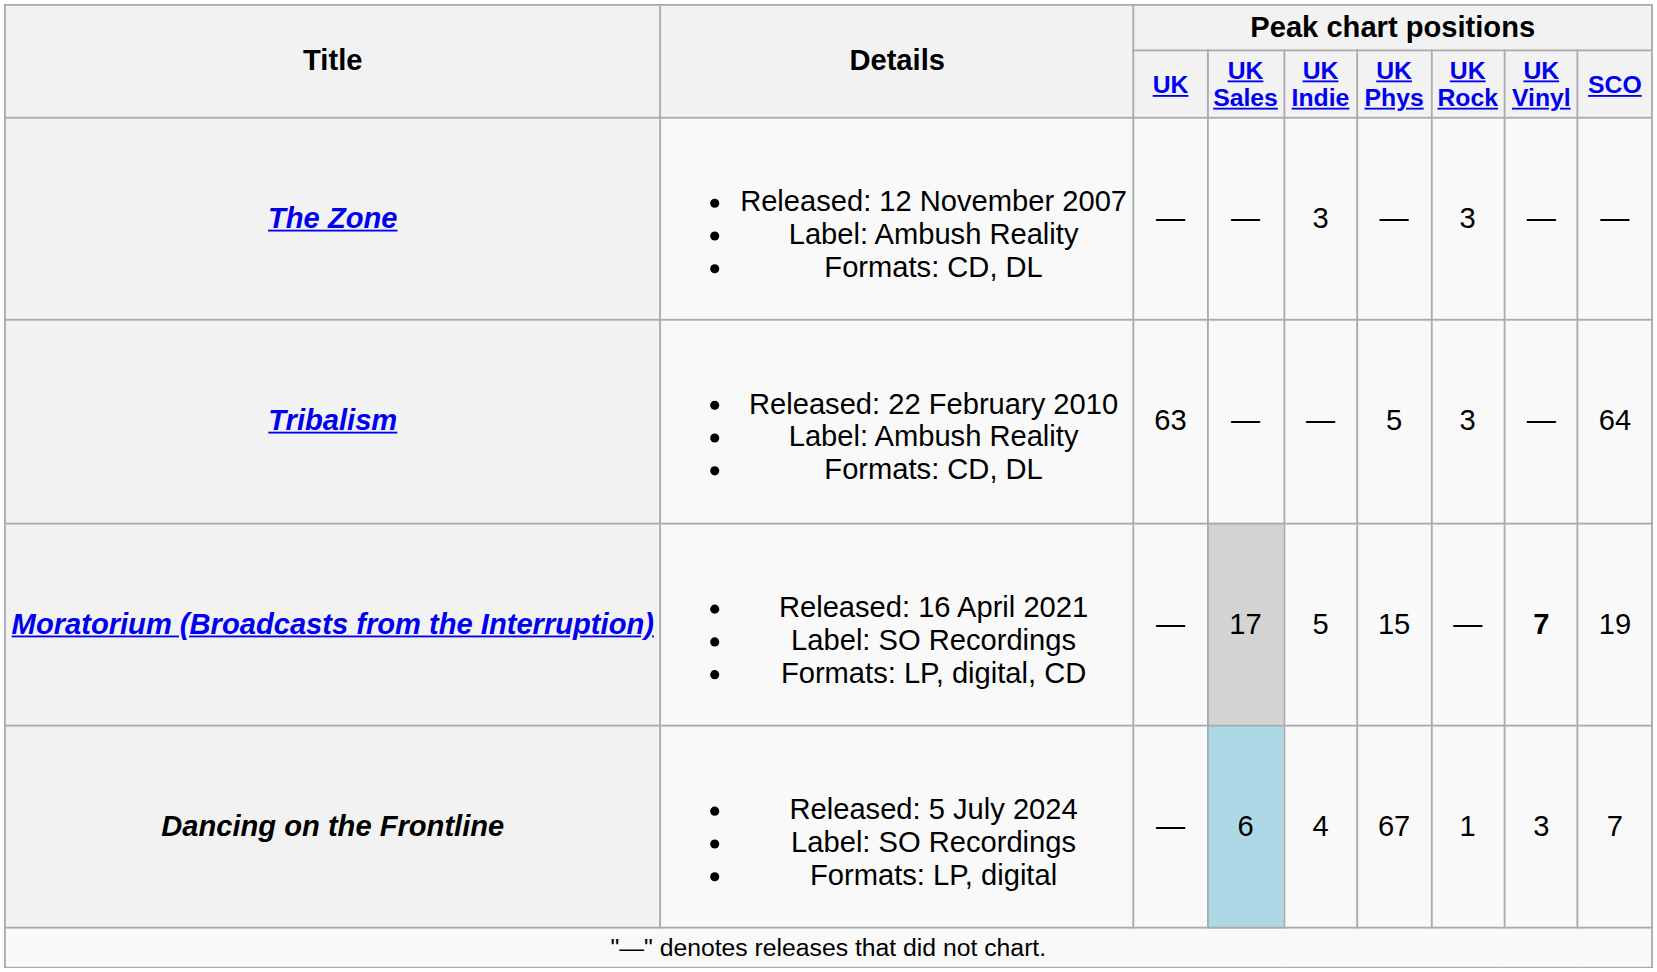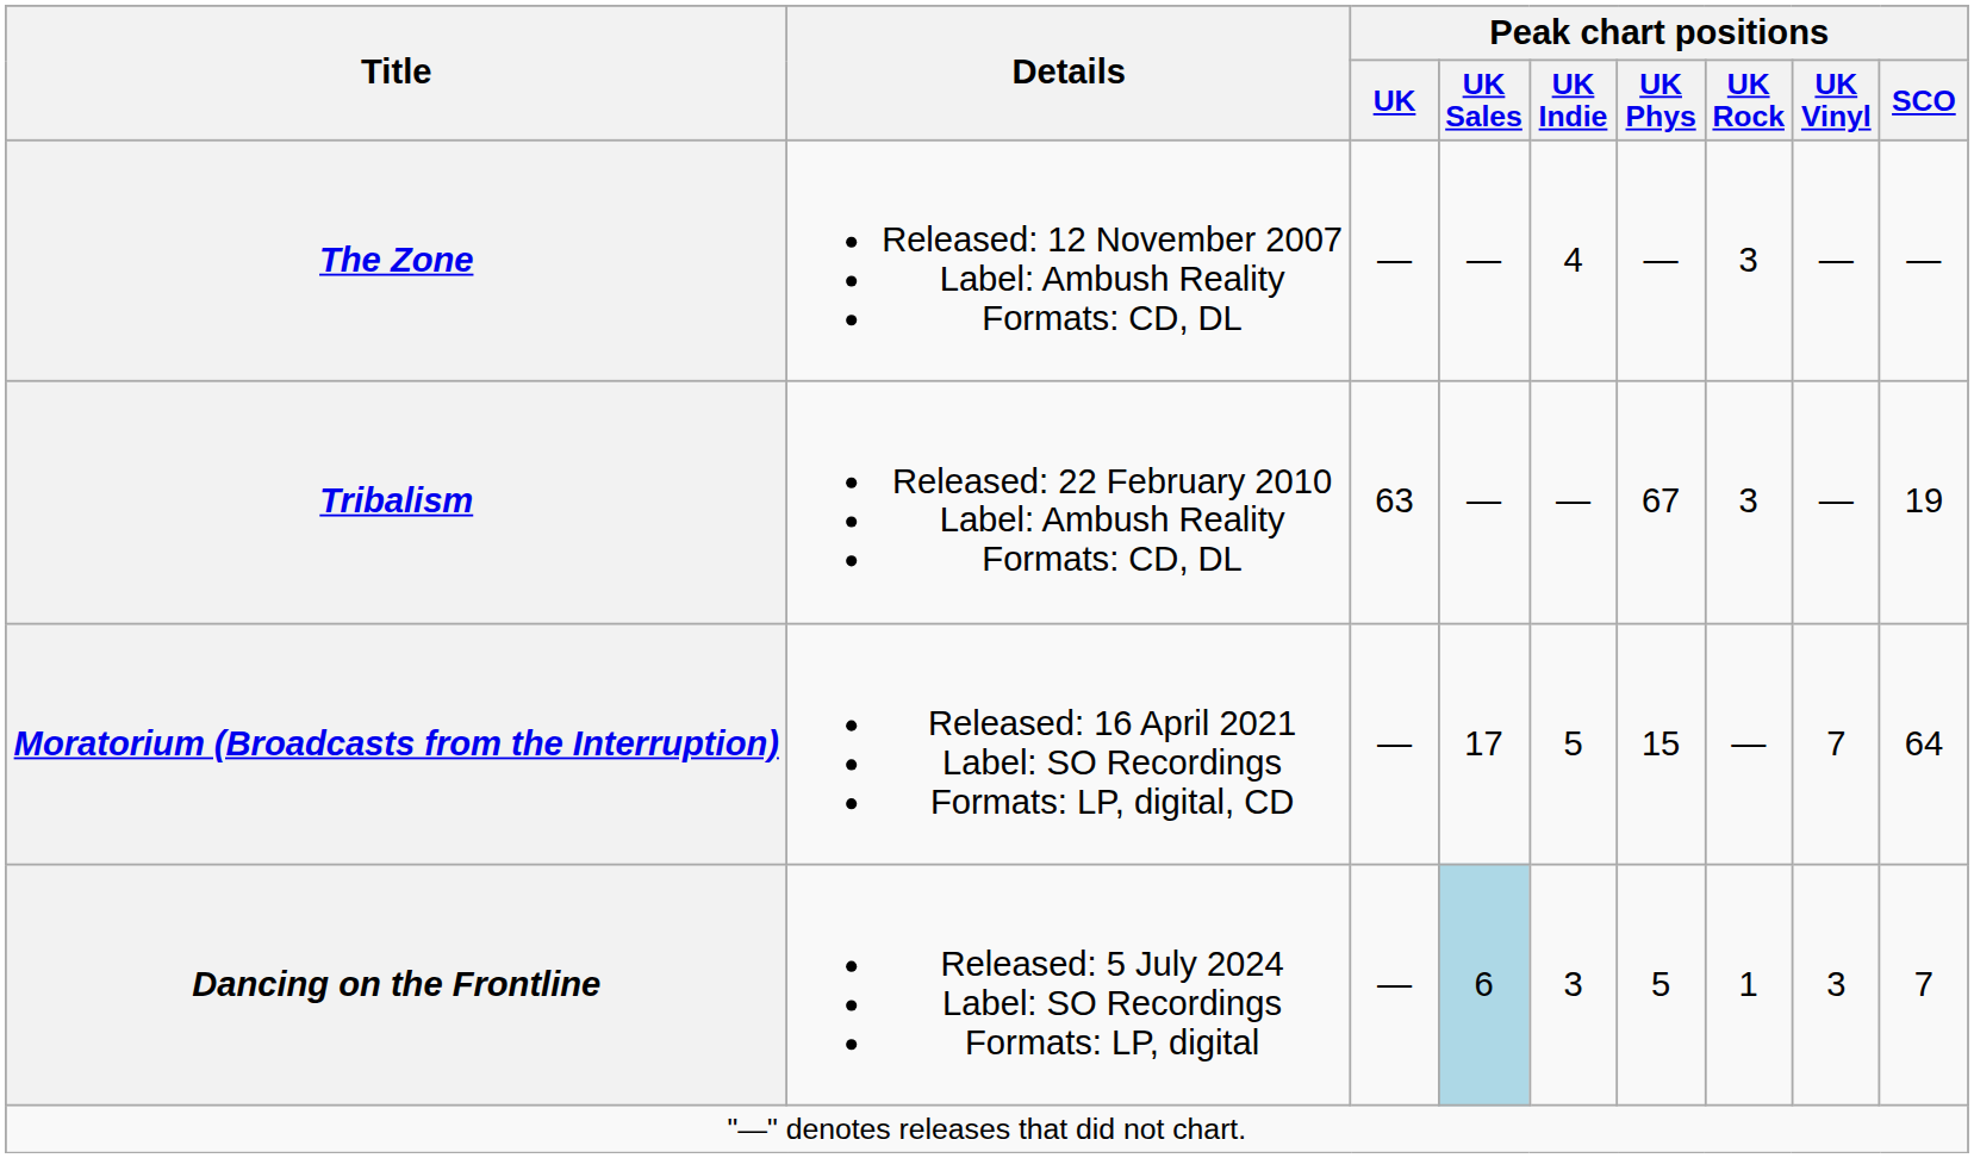The Zone | Peak chart positions / UK Indie: 3 -> 4
Tribalism | Peak chart positions / UK Phys: 5 -> 67
Tribalism | Peak chart positions / SCO: 64 -> 19
Moratorium (Broadcasts from the Interruption) | Peak chart positions / UK Sales: lightgrey background -> no background
Moratorium (Broadcasts from the Interruption) | Peak chart positions / UK Vinyl: bold -> normal
Moratorium (Broadcasts from the Interruption) | Peak chart positions / SCO: 19 -> 64
Dancing on the Frontline | Peak chart positions / UK Indie: 4 -> 3
Dancing on the Frontline | Peak chart positions / UK Phys: 67 -> 5
